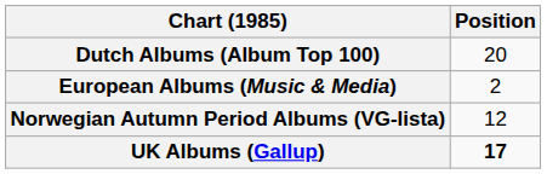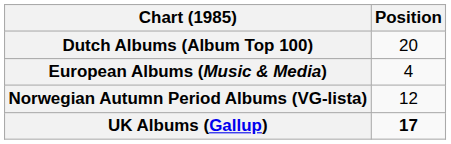European Albums (Music & Media) | Position: 2 -> 4
